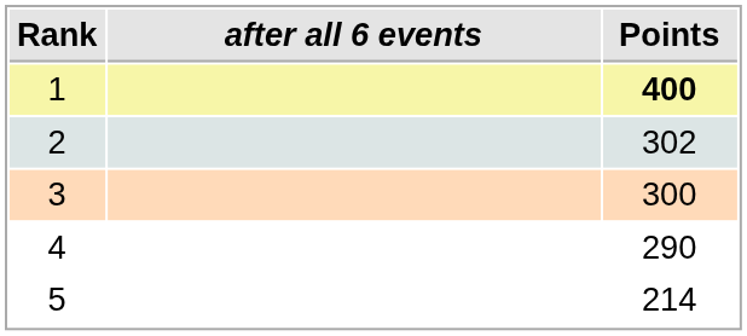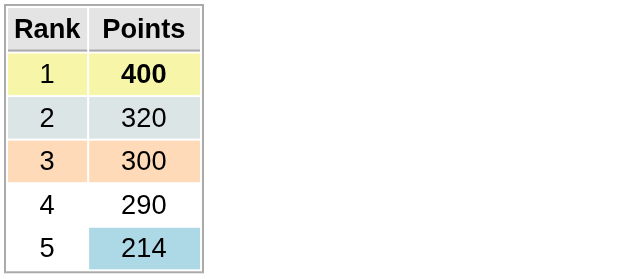- column: after all 6 events
2 | Points: 302 -> 320
5 | Points: no background -> lightblue background
